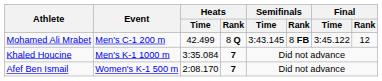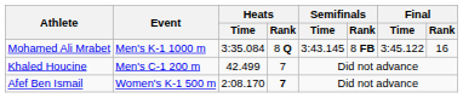Mohamed Ali Mrabet | Event: Men's C-1 200 m -> Men's K-1 1000 m
Mohamed Ali Mrabet | Heats / Time: 42.499 -> 3:35.084
Mohamed Ali Mrabet | Final / Rank: 12 -> 16
Khaled Houcine | Event: Men's K-1 1000 m -> Men's C-1 200 m
Khaled Houcine | Heats / Time: 3:35.084 -> 42.499
Khaled Houcine | Heats / Rank: bold -> normal
